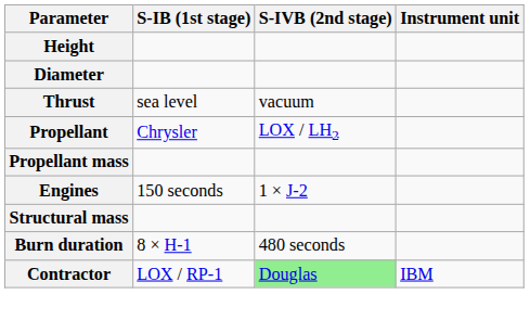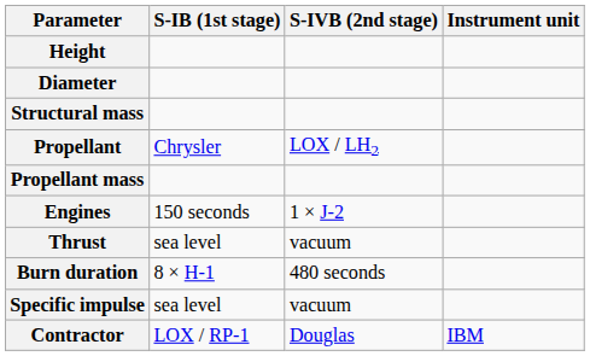rows swapped: Structural mass <-> Thrust
+ row: Specific impulse | sea level | vacuum
Contractor | S-IVB (2nd stage): lightgreen background -> no background
